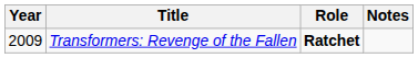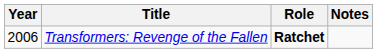Transformers: Revenge of the Fallen | Year: 2009 -> 2006
